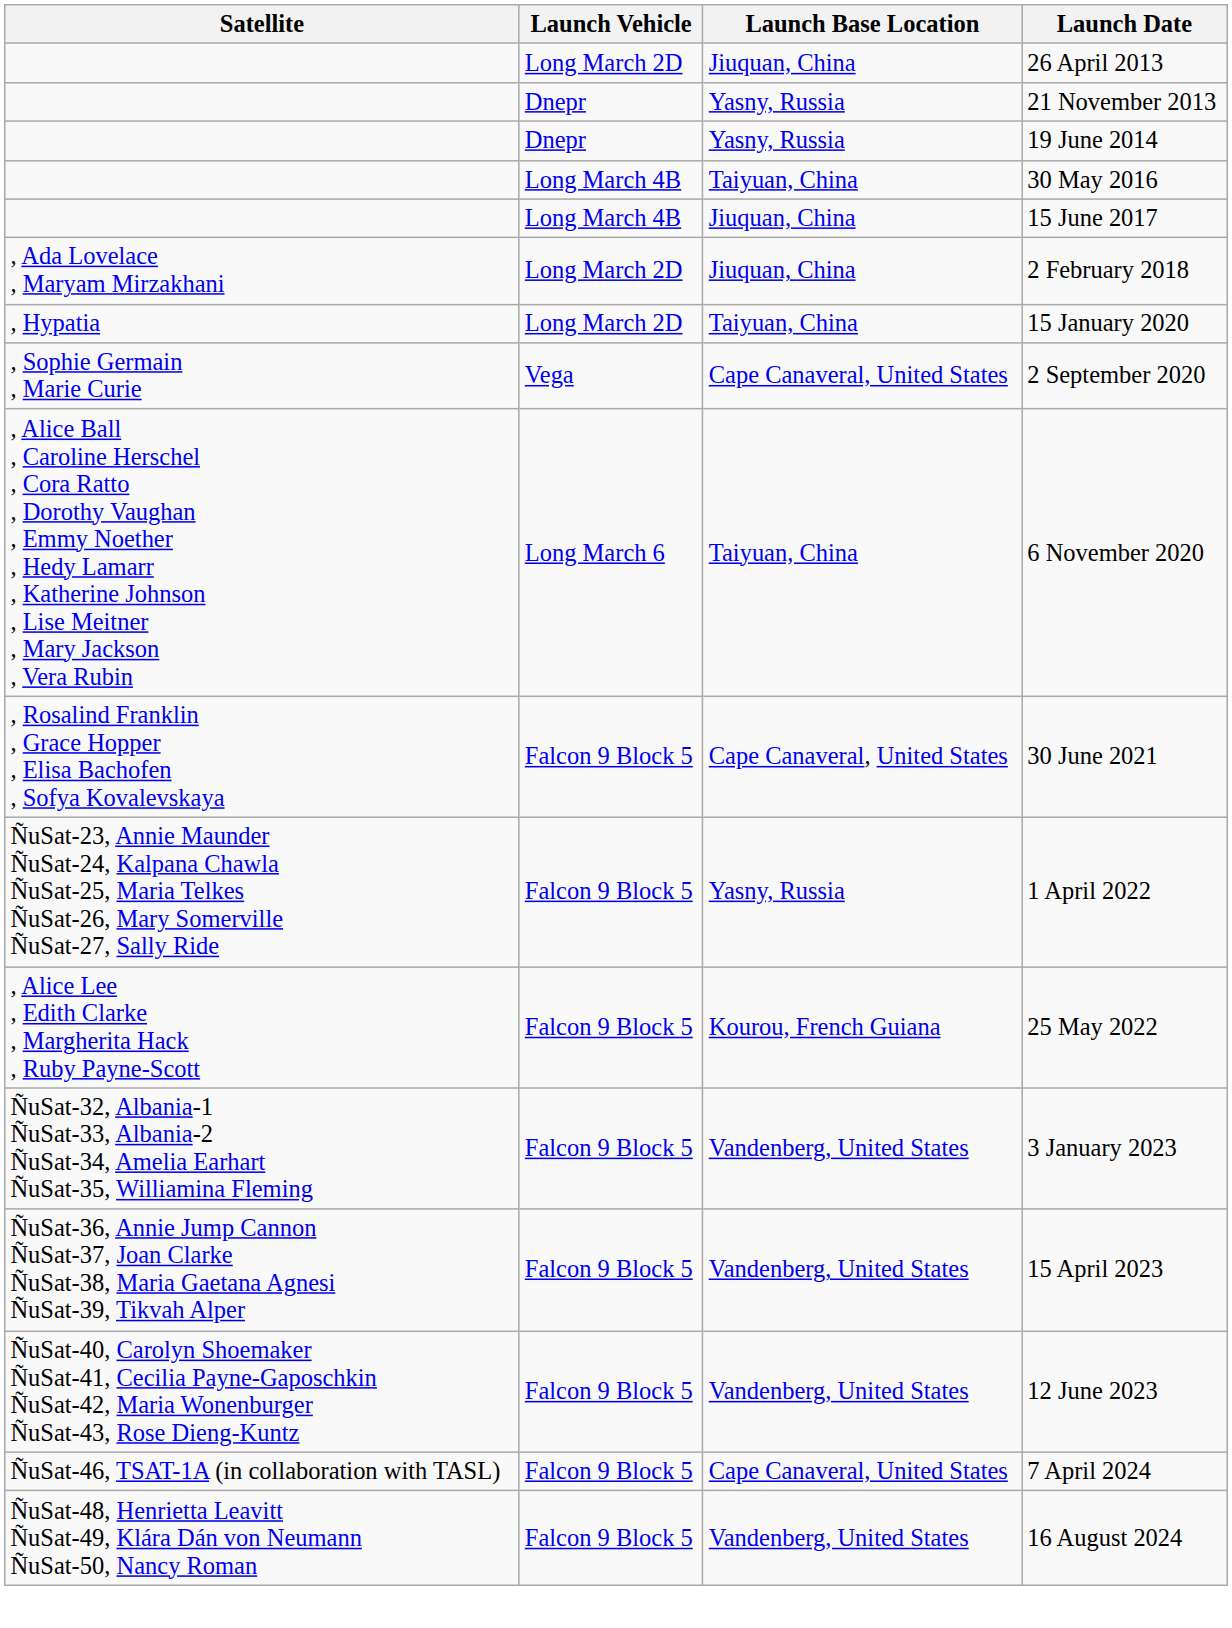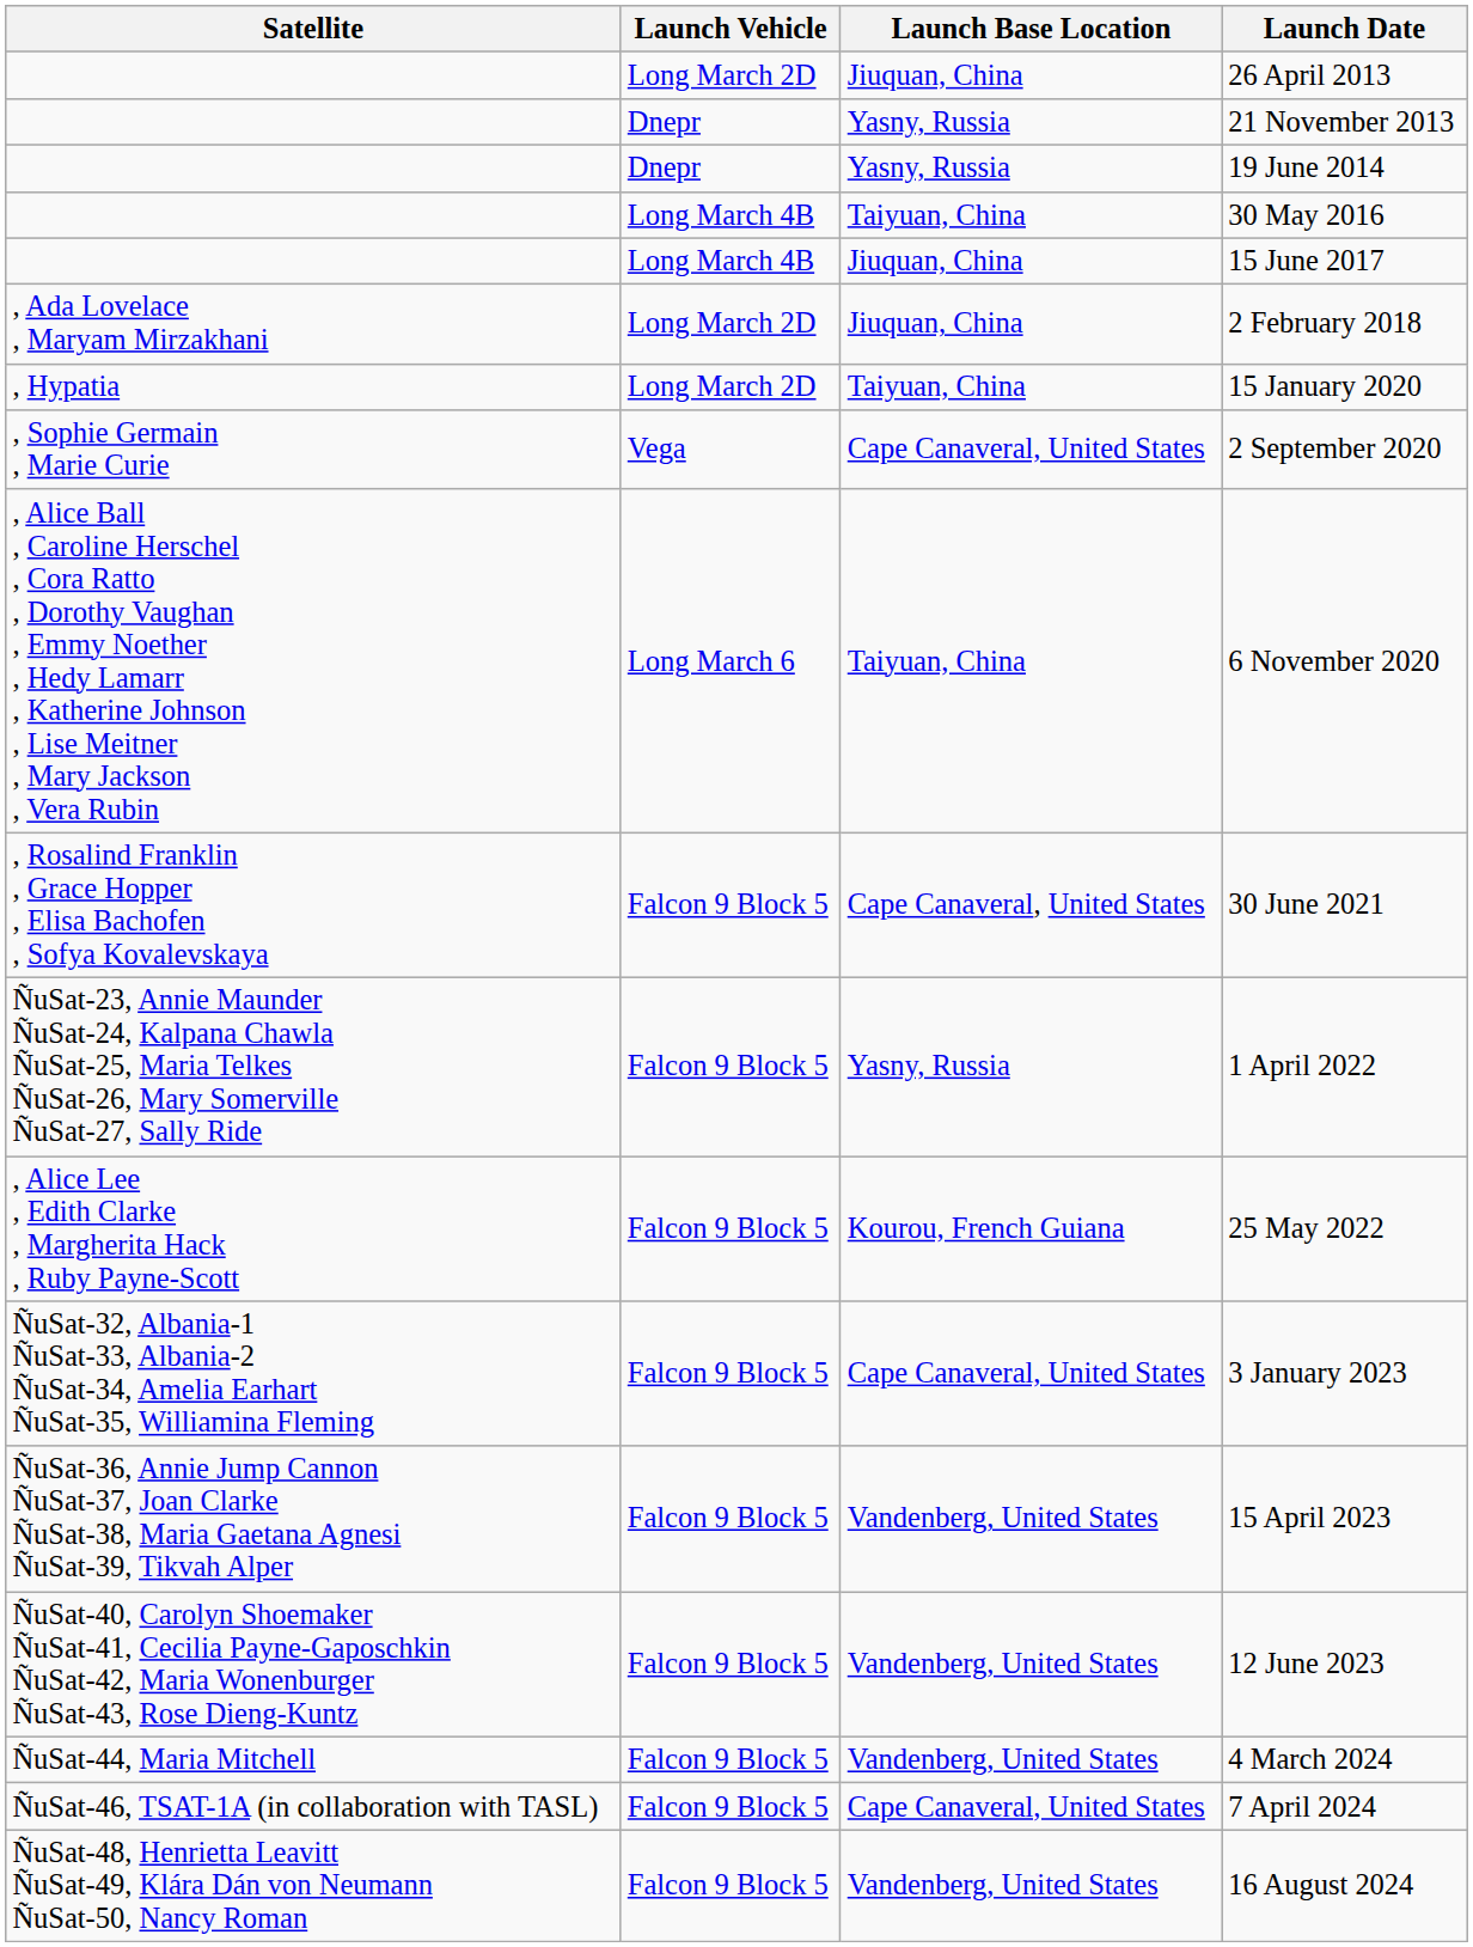3 January 2023 | Launch Base Location: Vandenberg, United States -> Cape Canaveral, United States
+ row: ÑuSat-44, Maria Mitchell | Falcon 9 Block 5 | Vandenberg, United States | 4 March 2024
